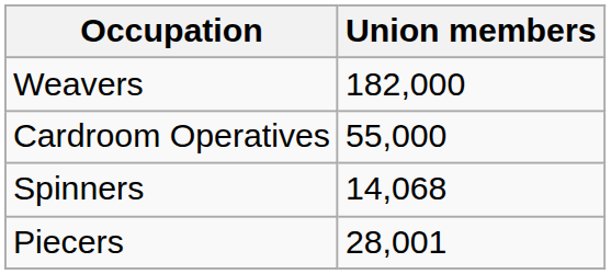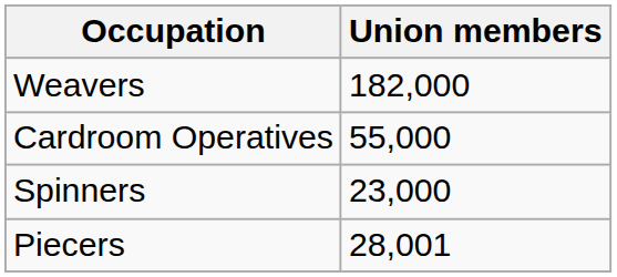Spinners | Union members: 14,068 -> 23,000
